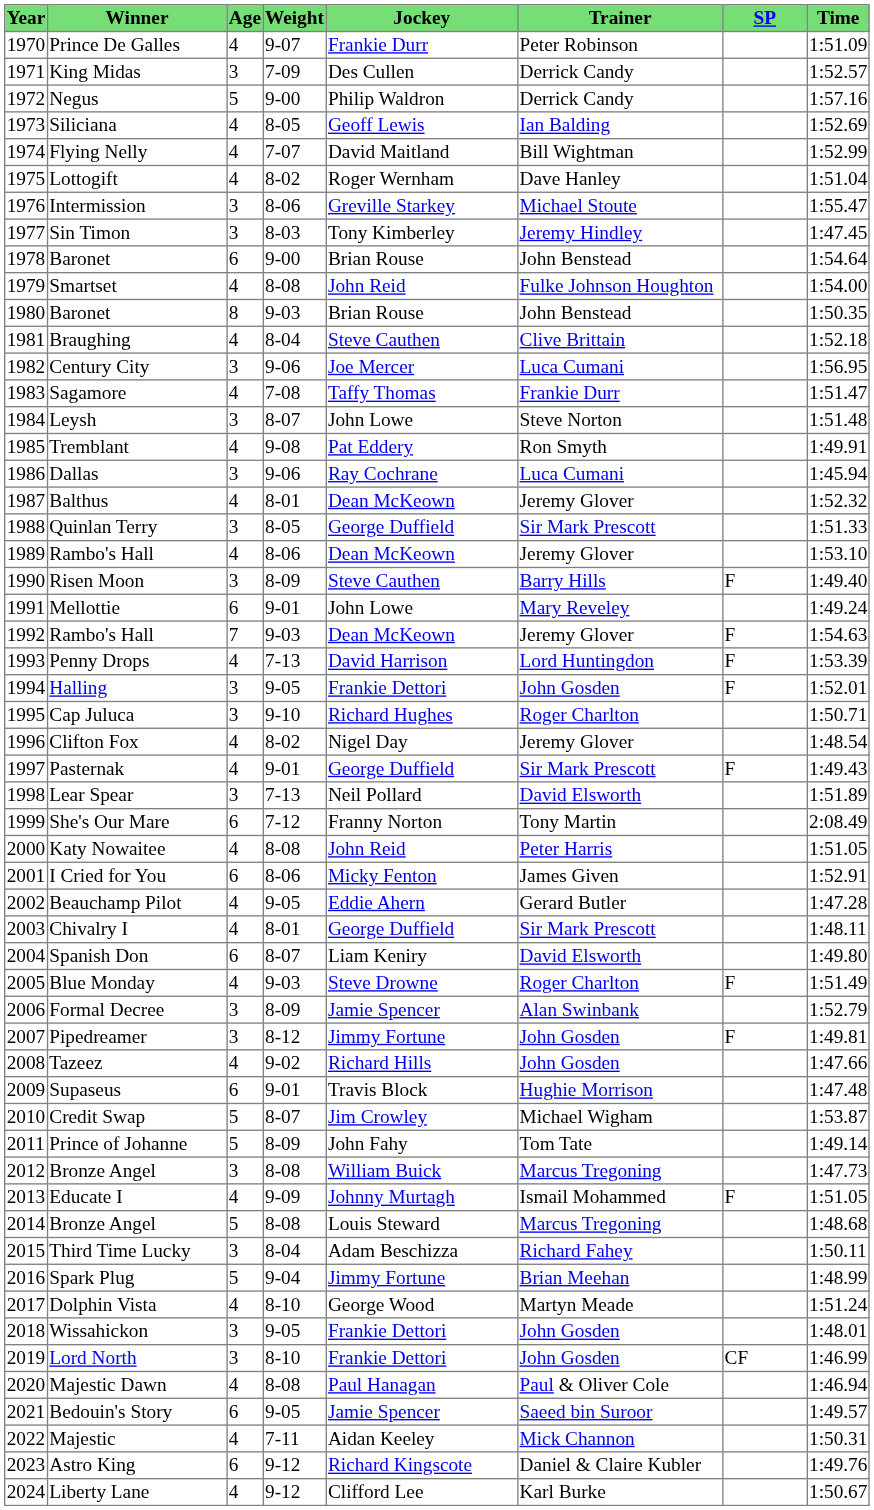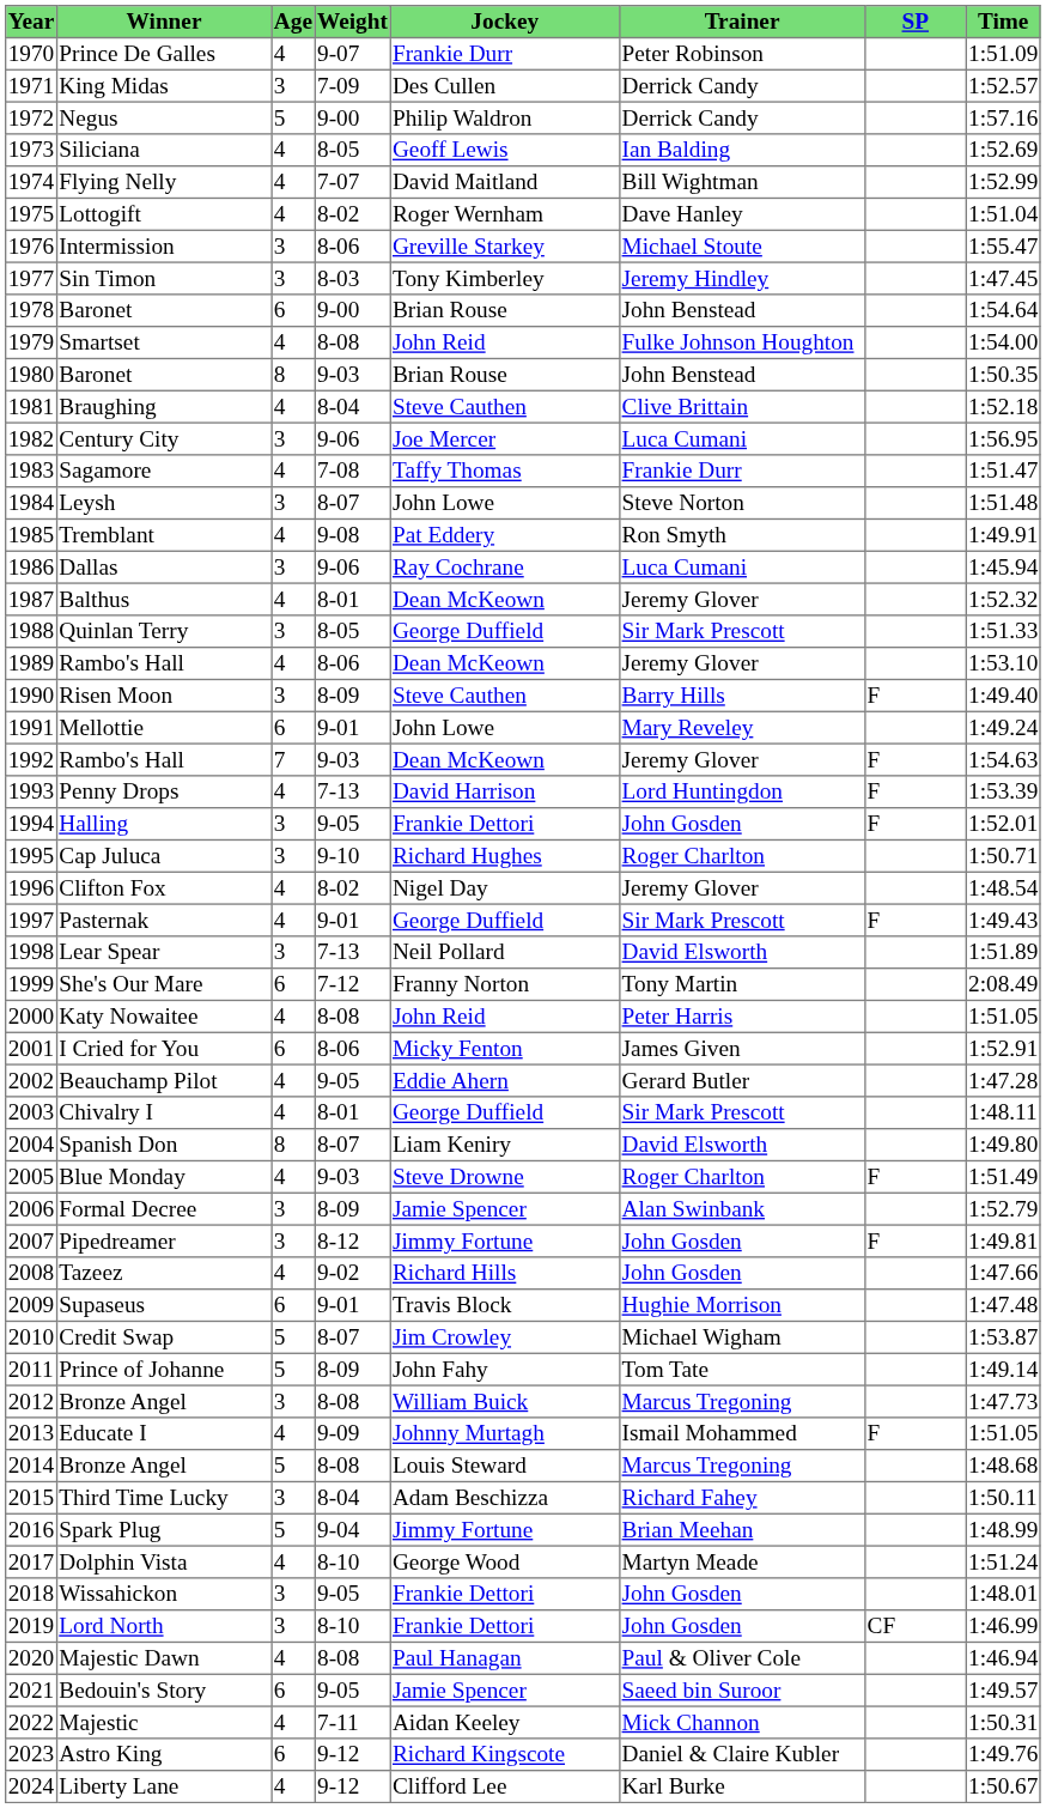Spanish Don | Age: 6 -> 8
